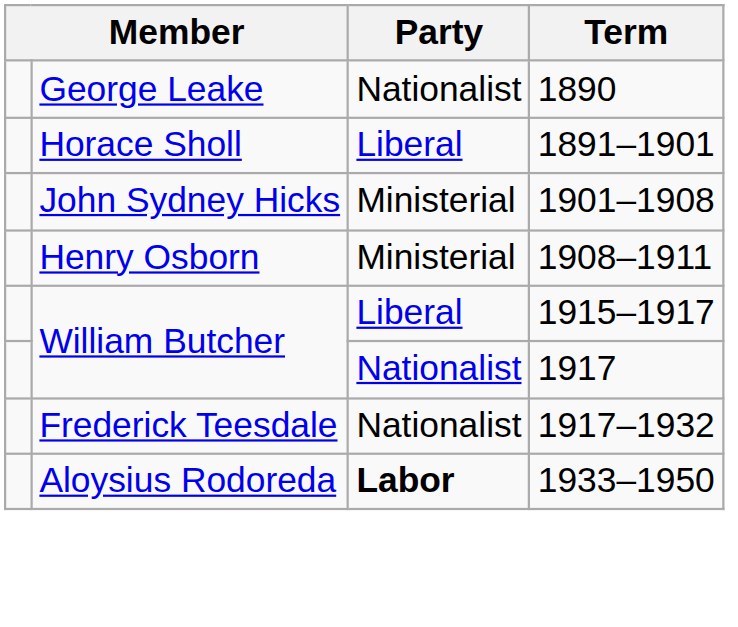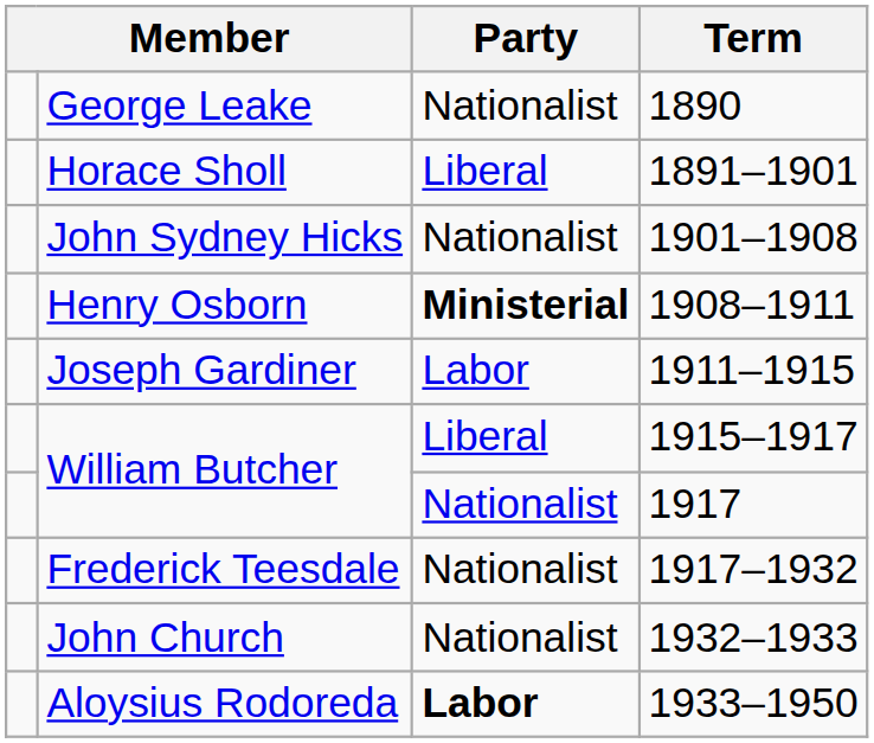John Sydney Hicks | Party: Ministerial -> Nationalist
Henry Osborn | Party: normal -> bold
+ row: Joseph Gardiner | Labor | 1911–1915
+ row: John Church | Nationalist | 1932–1933
